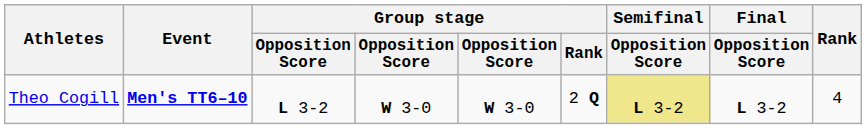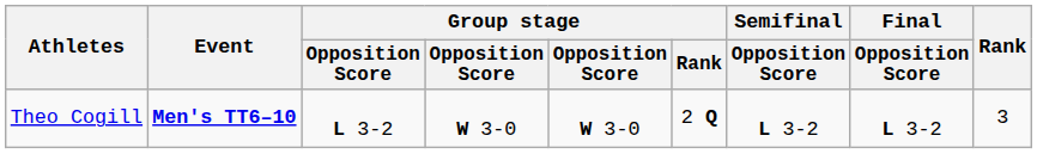Theo Cogill | Semifinal / Opposition Score: khaki background -> no background
Theo Cogill | Rank: 4 -> 3
